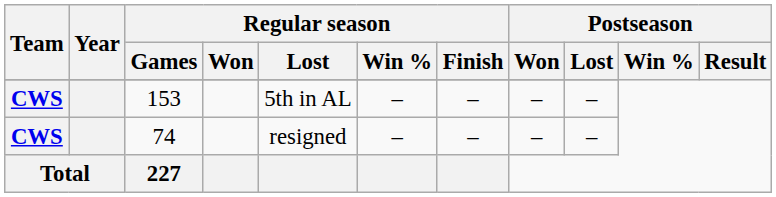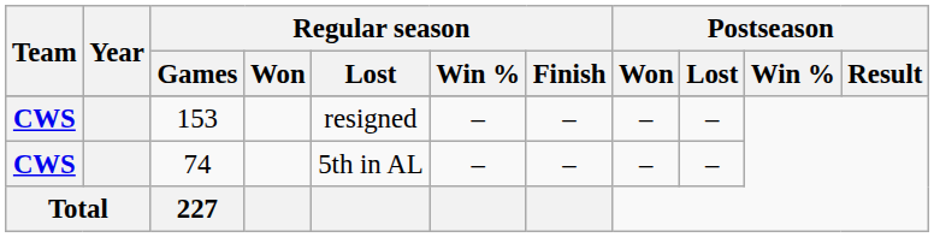153 | Regular season / Lost: 5th in AL -> resigned
74 | Regular season / Lost: resigned -> 5th in AL
